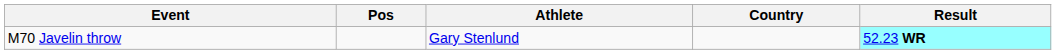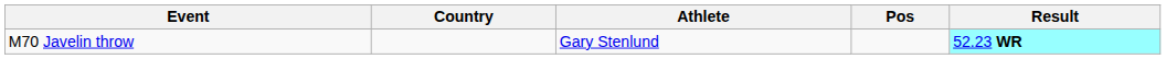columns swapped: Pos <-> Country
